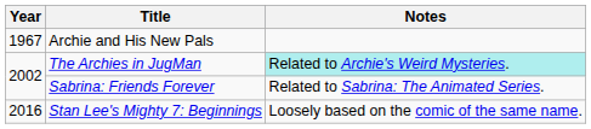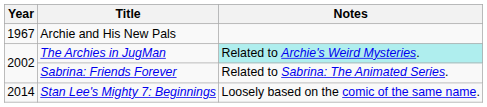Stan Lee's Mighty 7: Beginnings | Year: 2016 -> 2014
